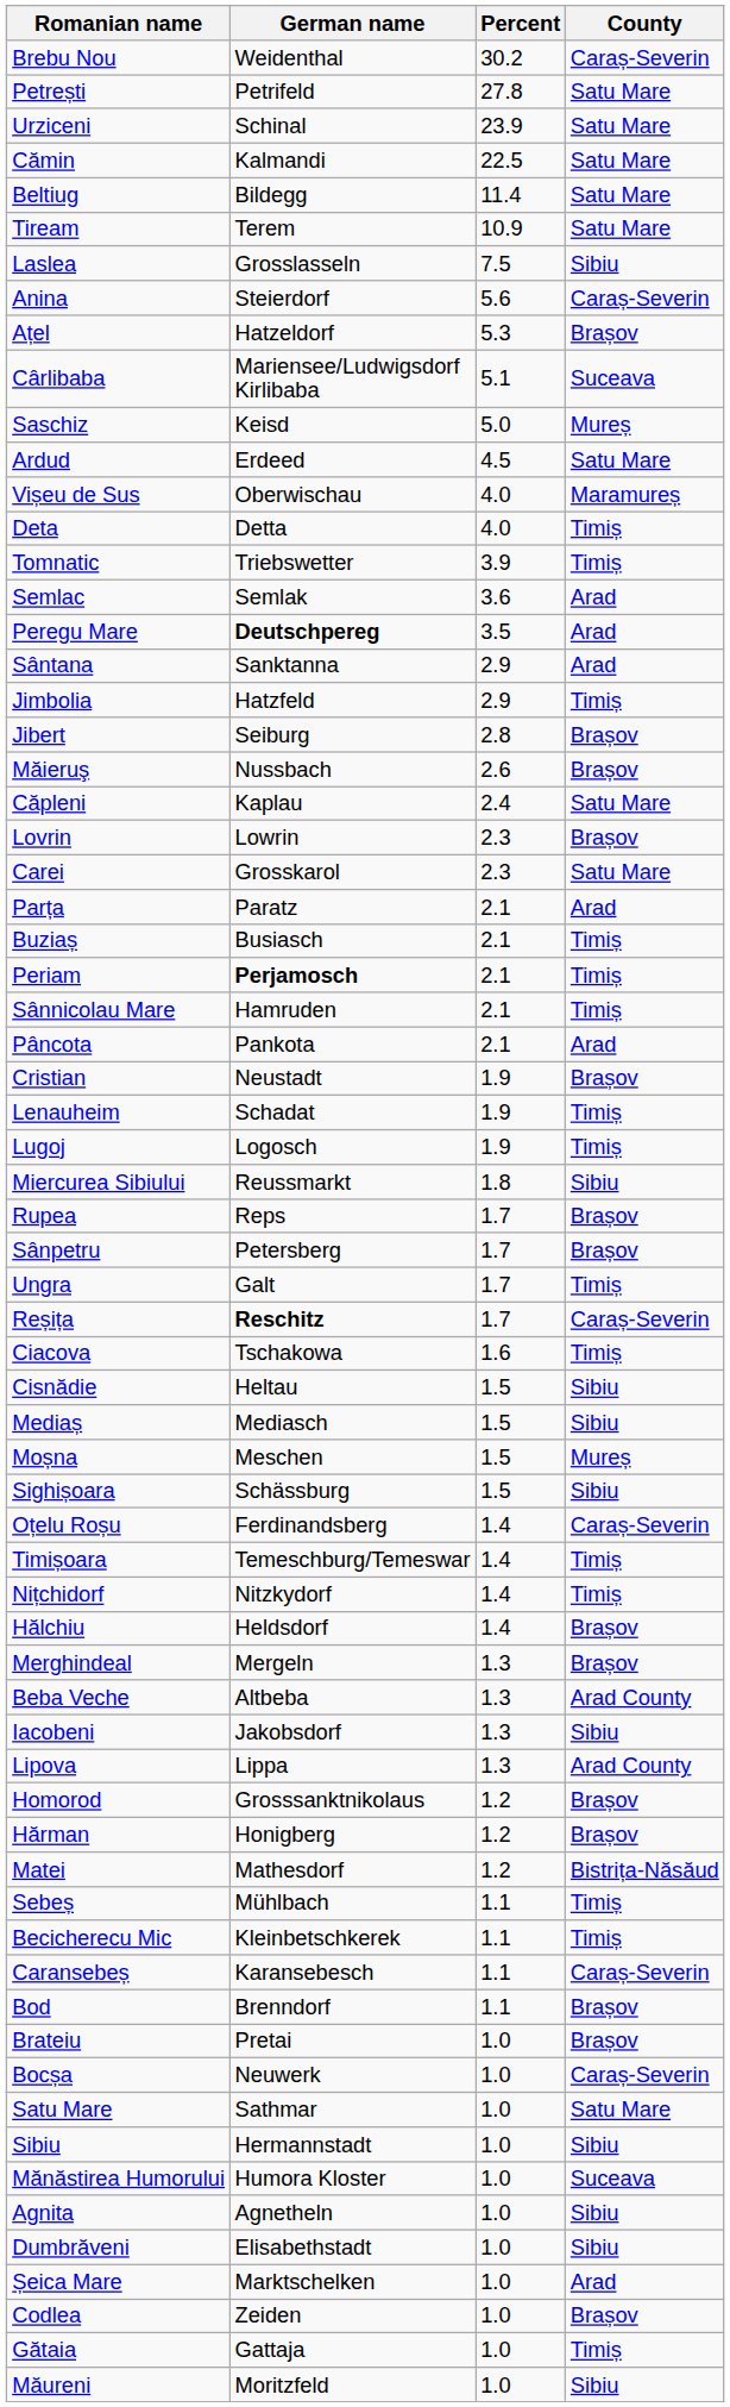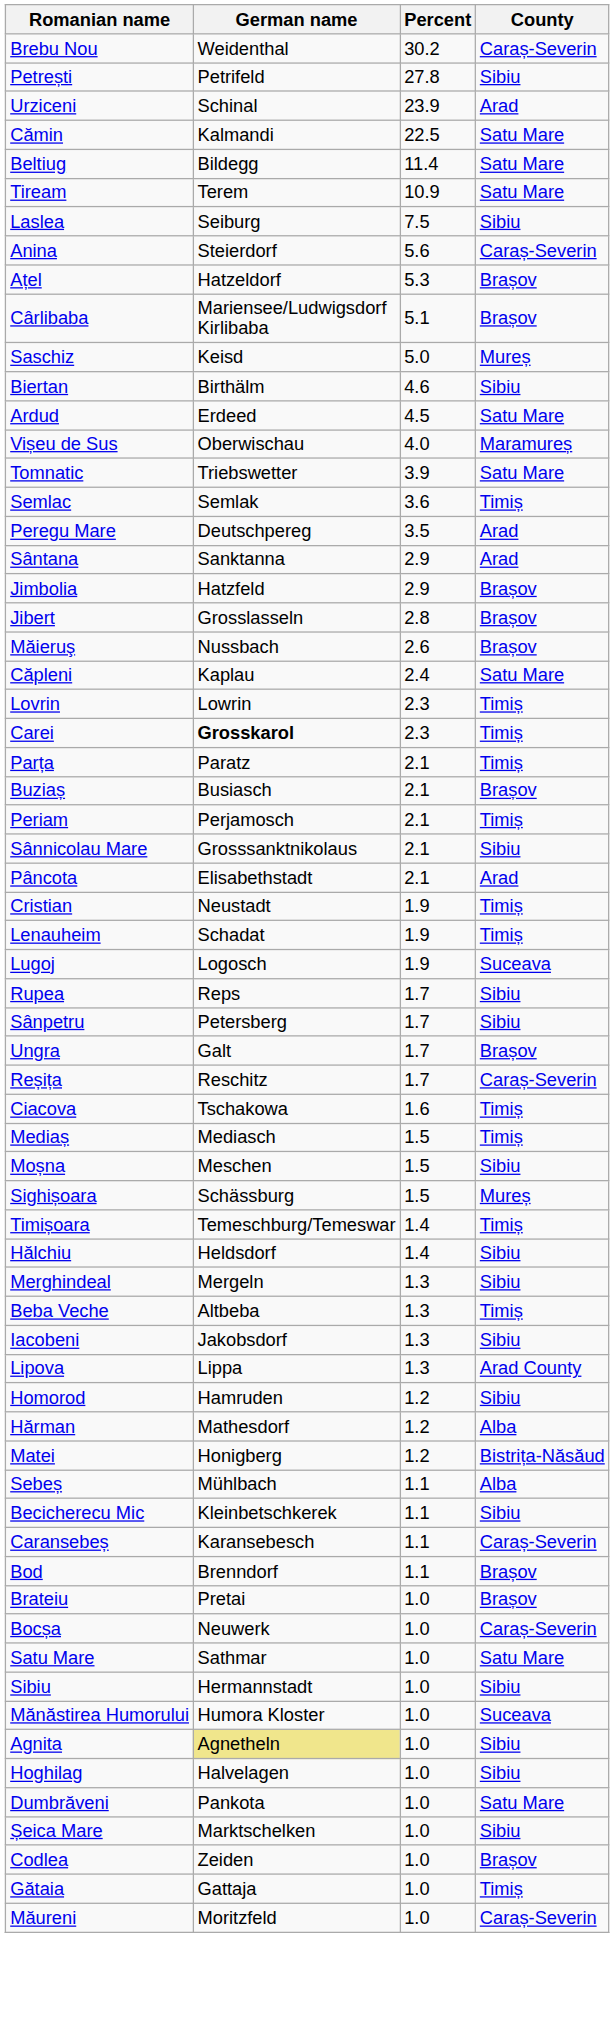Petrești | County: Satu Mare -> Sibiu
Urziceni | County: Satu Mare -> Arad
Laslea | German name: Grosslasseln -> Seiburg
Cârlibaba | County: Suceava -> Brașov
+ row: Biertan | Birthälm | 4.6 | Sibiu
- row: Deta | Detta | 4.0 | Timiș
Tomnatic | County: Timiș -> Satu Mare
Semlac | County: Arad -> Timiș
Peregu Mare | German name: bold -> normal
Jimbolia | County: Timiș -> Brașov
Jibert | German name: Seiburg -> Grosslasseln
Lovrin | County: Brașov -> Timiș
Carei | German name: normal -> bold
Carei | County: Satu Mare -> Timiș
Parța | County: Arad -> Timiș
Buziaș | County: Timiș -> Brașov
Periam | German name: bold -> normal
Sânnicolau Mare | German name: Hamruden -> Grosssanktnikolaus
Sânnicolau Mare | County: Timiș -> Sibiu
Pâncota | German name: Pankota -> Elisabethstadt
Cristian | County: Brașov -> Timiș
Lugoj | County: Timiș -> Suceava
- row: Miercurea Sibiului | Reussmarkt | 1.8 | Sibiu
Rupea | County: Brașov -> Sibiu
Sânpetru | County: Brașov -> Sibiu
Ungra | County: Timiș -> Brașov
Reșița | German name: bold -> normal
- row: Cisnădie | Heltau | 1.5 | Sibiu
Mediaș | County: Sibiu -> Timiș
Moșna | County: Mureș -> Sibiu
Sighișoara | County: Sibiu -> Mureș
- row: Oțelu Roșu | Ferdinandsberg | 1.4 | Caraș-Severin
- row: Nițchidorf | Nitzkydorf | 1.4 | Timiș
Hălchiu | County: Brașov -> Sibiu
Merghindeal | County: Brașov -> Sibiu
Beba Veche | County: Arad County -> Timiș
Homorod | German name: Grosssanktnikolaus -> Hamruden
Homorod | County: Brașov -> Sibiu
Hărman | German name: Honigberg -> Mathesdorf
Hărman | County: Brașov -> Alba
Matei | German name: Mathesdorf -> Honigberg
Sebeș | County: Timiș -> Alba
Becicherecu Mic | County: Timiș -> Sibiu
Agnita | German name: no background -> khaki background
+ row: Hoghilag | Halvelagen | 1.0 | Sibiu
Dumbrăveni | German name: Elisabethstadt -> Pankota
Dumbrăveni | County: Sibiu -> Satu Mare
Șeica Mare | County: Arad -> Sibiu
Măureni | County: Sibiu -> Caraș-Severin
